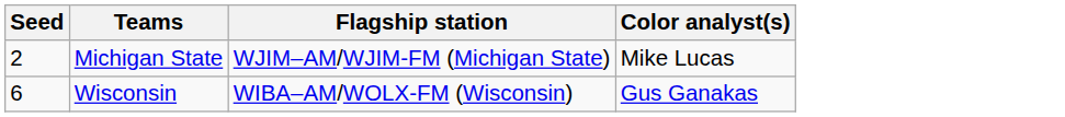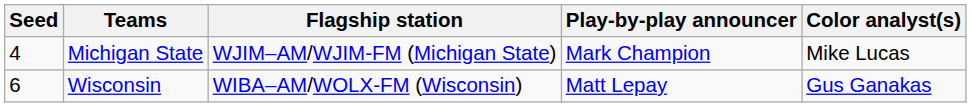+ column: Play-by-play announcer | Mark Champion | Matt Lepay
Michigan State | Seed: 2 -> 4
